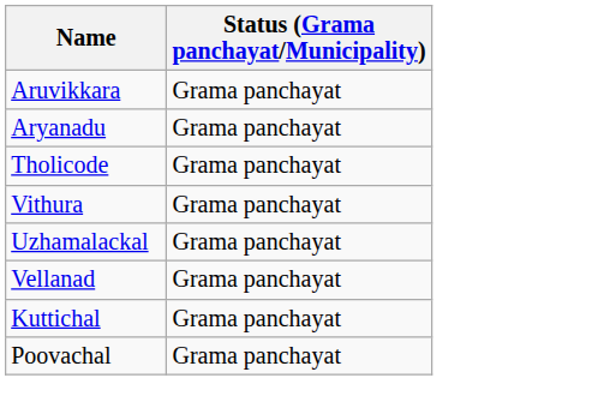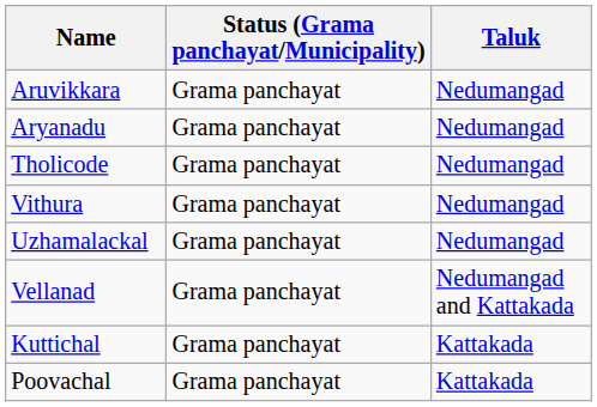+ column: Taluk | Nedumangad | Nedumangad | Nedumangad | Nedumangad | Nedumangad | Nedumangad and Kattakada | Kattakada | Kattakada
